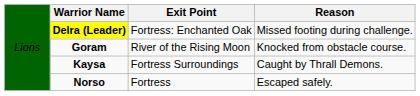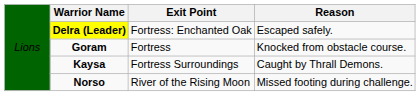Delra (Leader) | column 4: Missed footing during challenge. -> Escaped safely.
Goram | column 3: River of the Rising Moon -> Fortress
Norso | column 3: Fortress -> River of the Rising Moon
Norso | column 4: Escaped safely. -> Missed footing during challenge.
